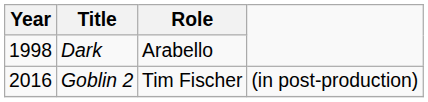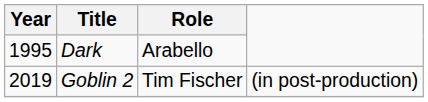Dark | Year: 1998 -> 1995
Goblin 2 | Year: 2016 -> 2019
